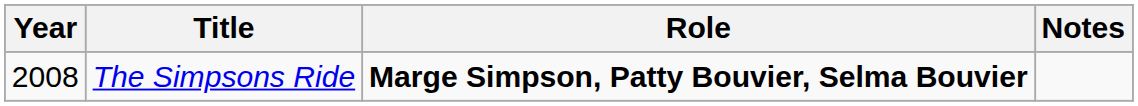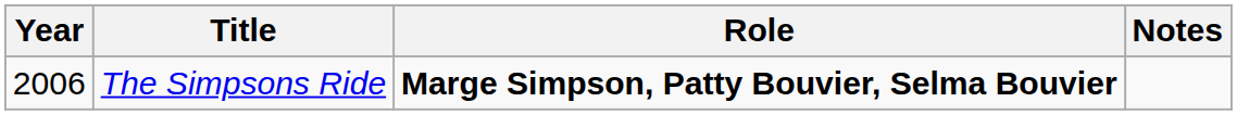The Simpsons Ride | Year: 2008 -> 2006
